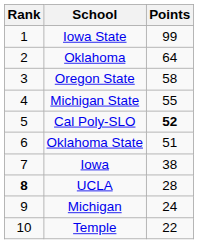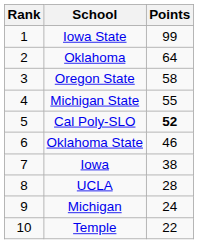Oklahoma State | Points: 51 -> 46
UCLA | Rank: bold -> normal
